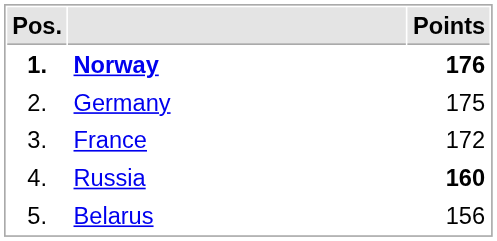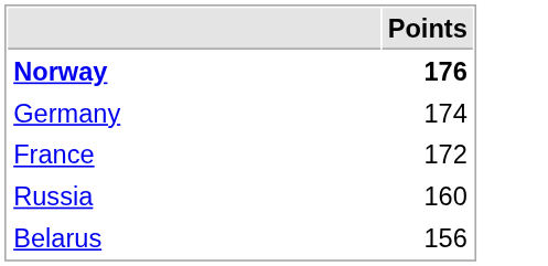- column: Pos. | 1. | 2. | 3. | 4. | 5.
Germany | Points: 175 -> 174
Russia | Points: bold -> normal
